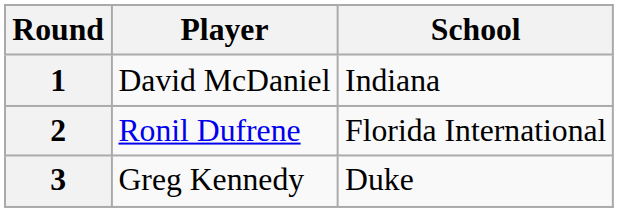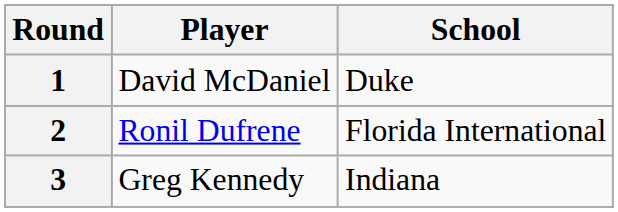1 | School: Indiana -> Duke
3 | School: Duke -> Indiana
